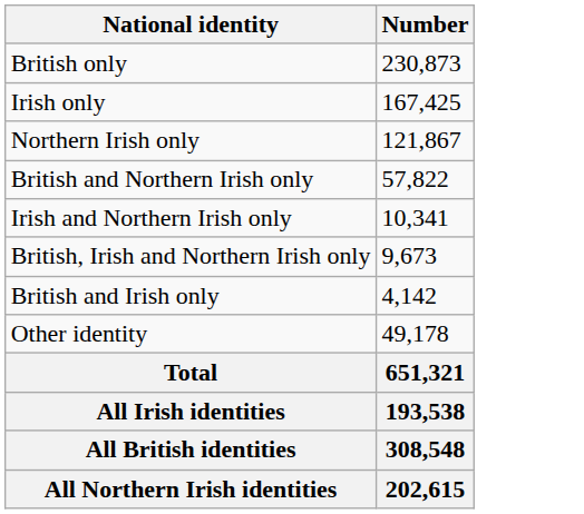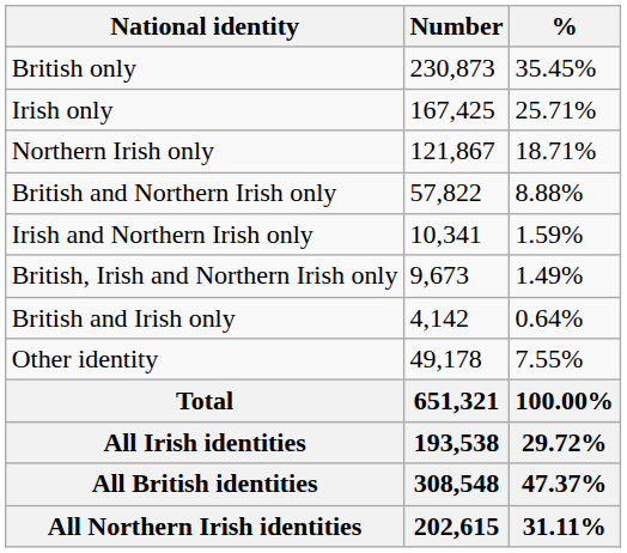+ column: % | 35.45% | 25.71% | 18.71% | 8.88% | 1.59% | 1.49% | 0.64% | 7.55% | 100.00% | 29.72% | 47.37% | 31.11%
